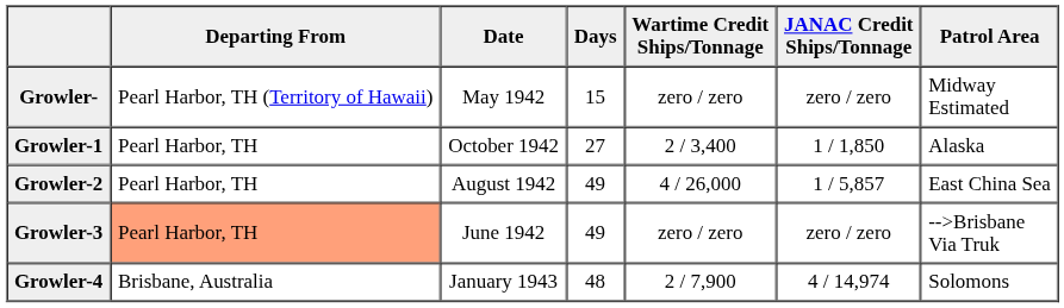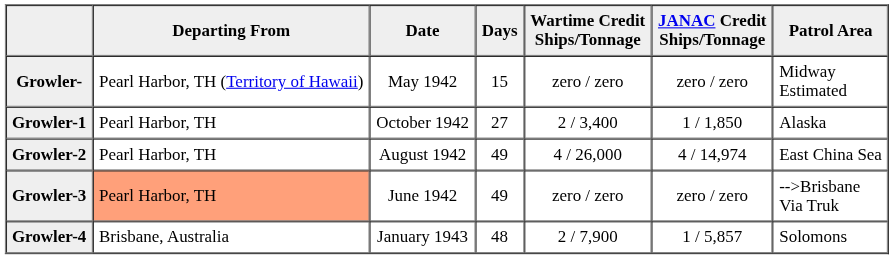Growler-2 | JANAC Credit Ships/Tonnage: 1 / 5,857 -> 4 / 14,974
Growler-4 | JANAC Credit Ships/Tonnage: 4 / 14,974 -> 1 / 5,857
